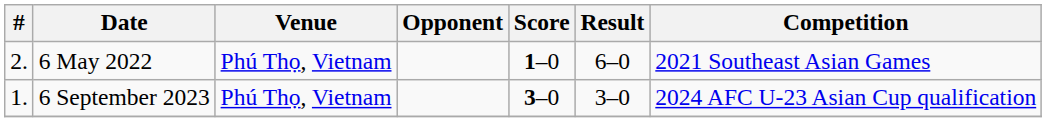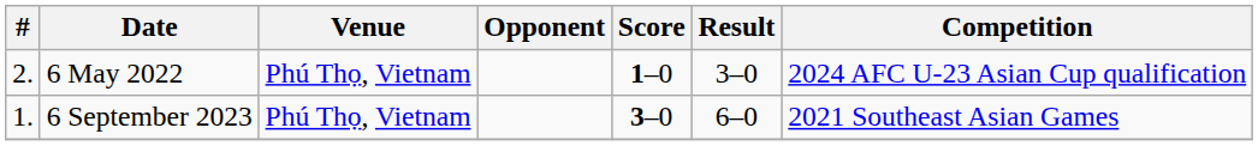6 May 2022 | Result: 6–0 -> 3–0
6 May 2022 | Competition: 2021 Southeast Asian Games -> 2024 AFC U-23 Asian Cup qualification
6 September 2023 | Result: 3–0 -> 6–0
6 September 2023 | Competition: 2024 AFC U-23 Asian Cup qualification -> 2021 Southeast Asian Games
